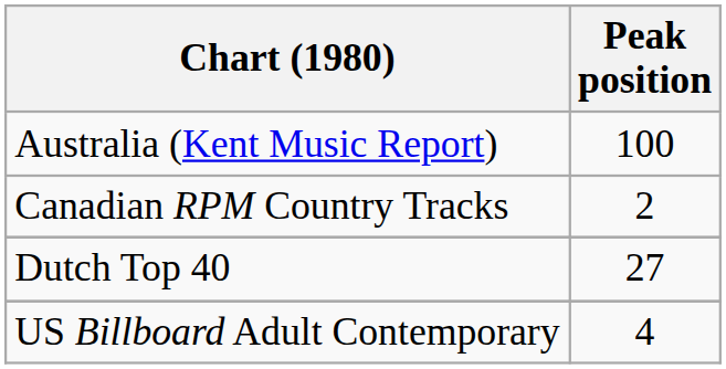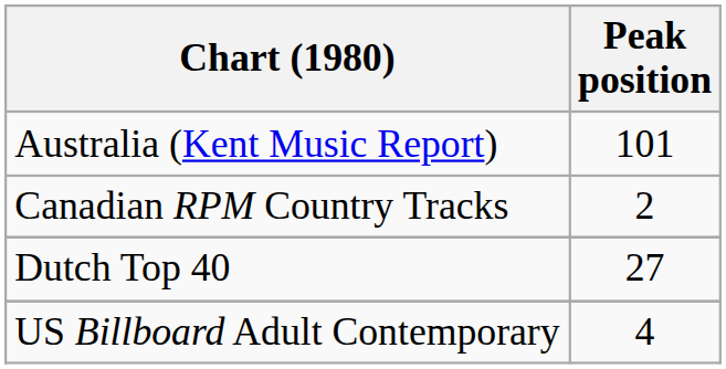Australia (Kent Music Report) | Peak position: 100 -> 101
